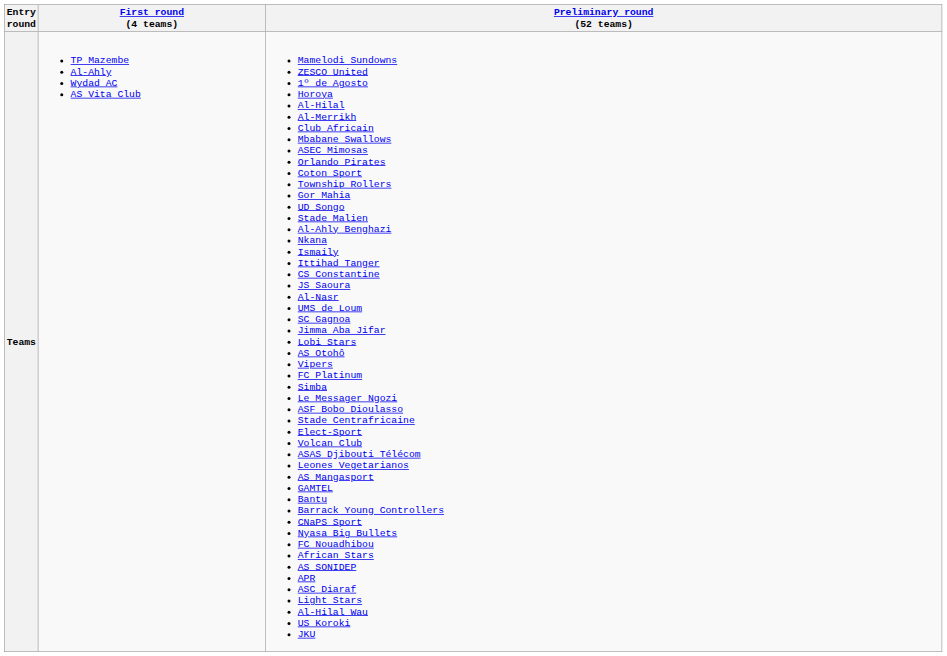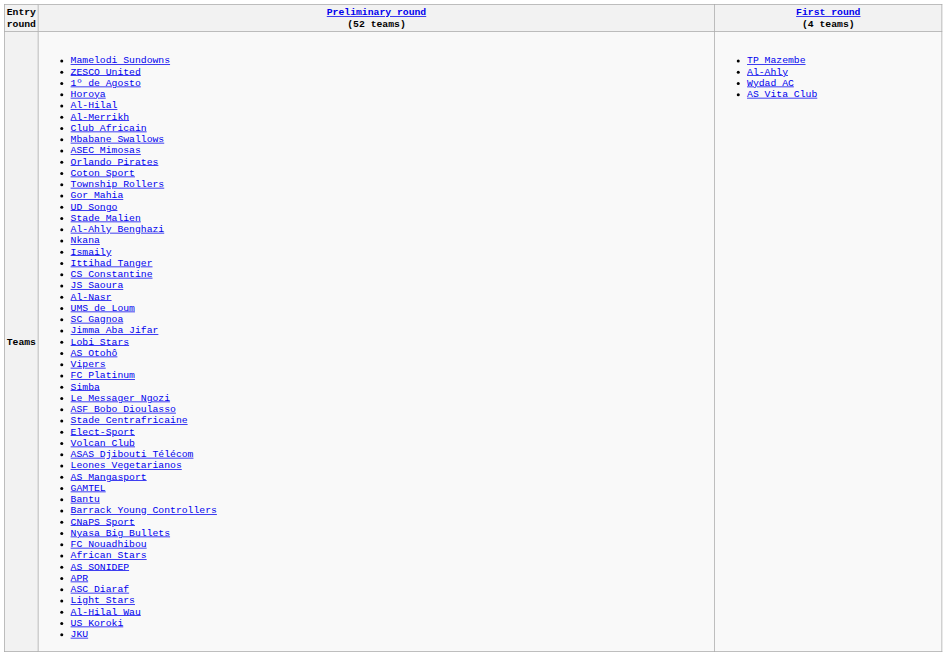columns swapped: First round (4 teams) <-> Preliminary round (52 teams)
